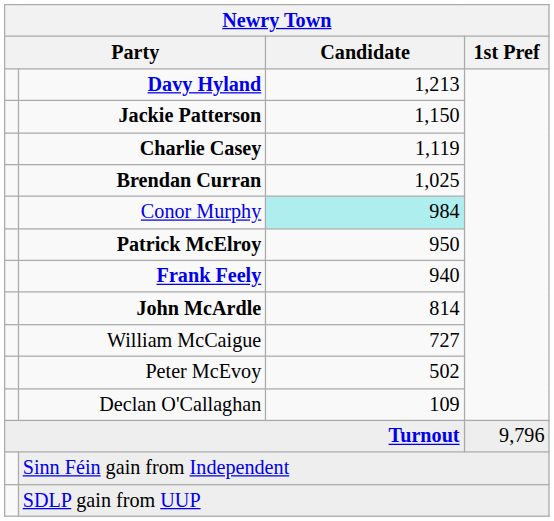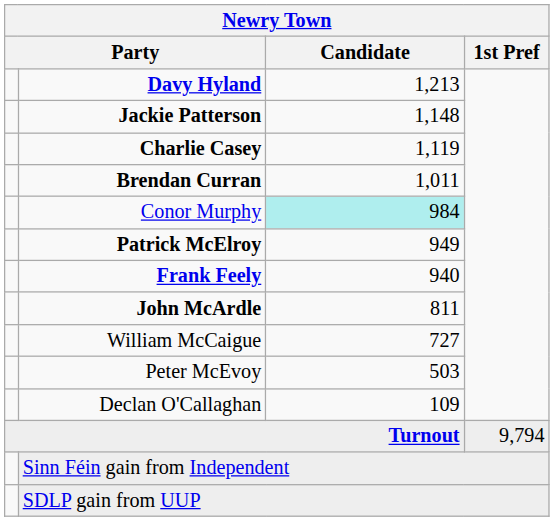Jackie Patterson | Candidate: 1,150 -> 1,148
Brendan Curran | Candidate: 1,025 -> 1,011
Patrick McElroy | Candidate: 950 -> 949
John McArdle | Candidate: 814 -> 811
Peter McEvoy | Candidate: 502 -> 503
Turnout | 1st Pref: 9,796 -> 9,794
